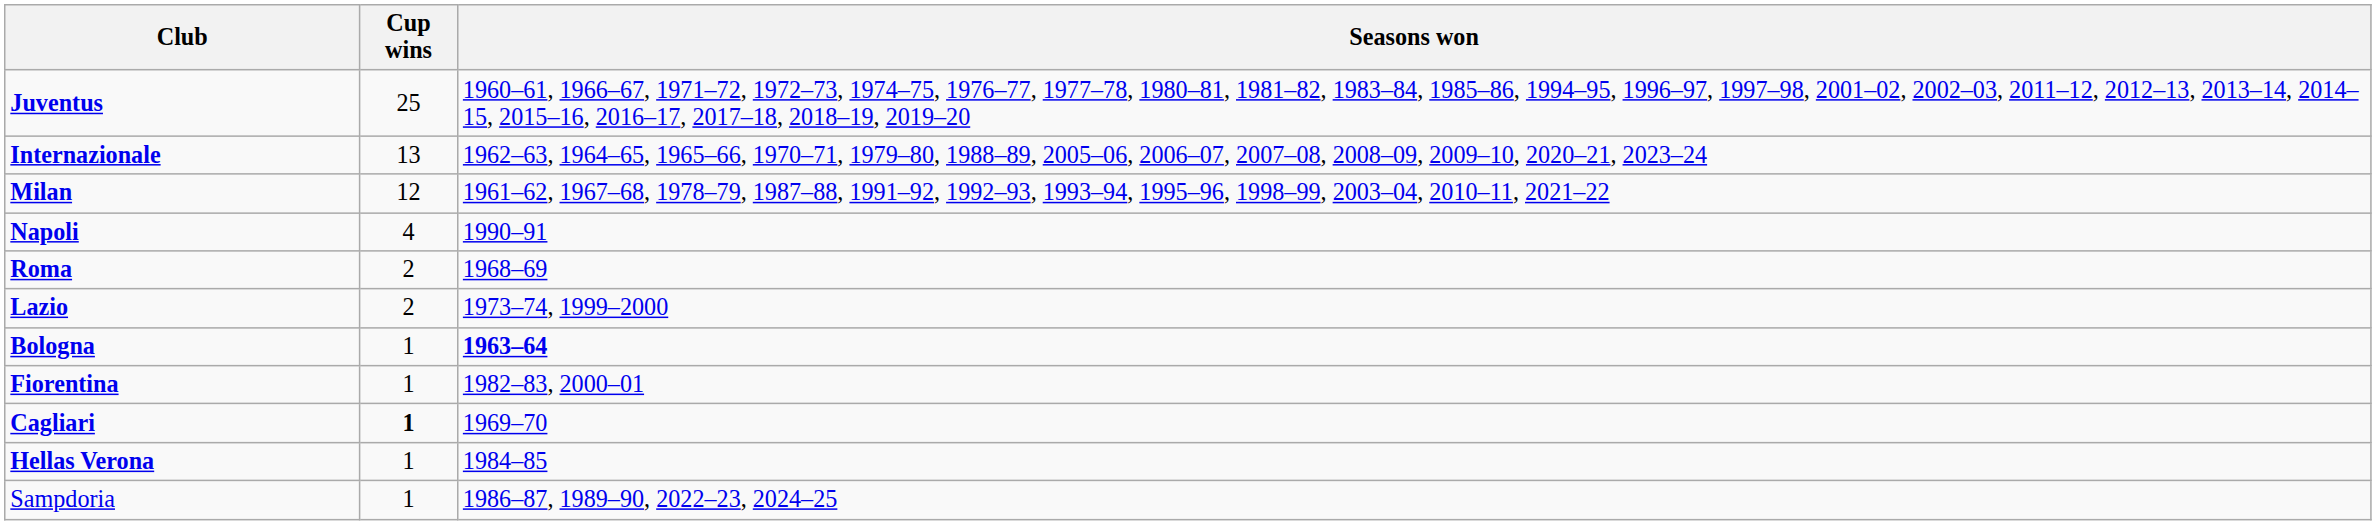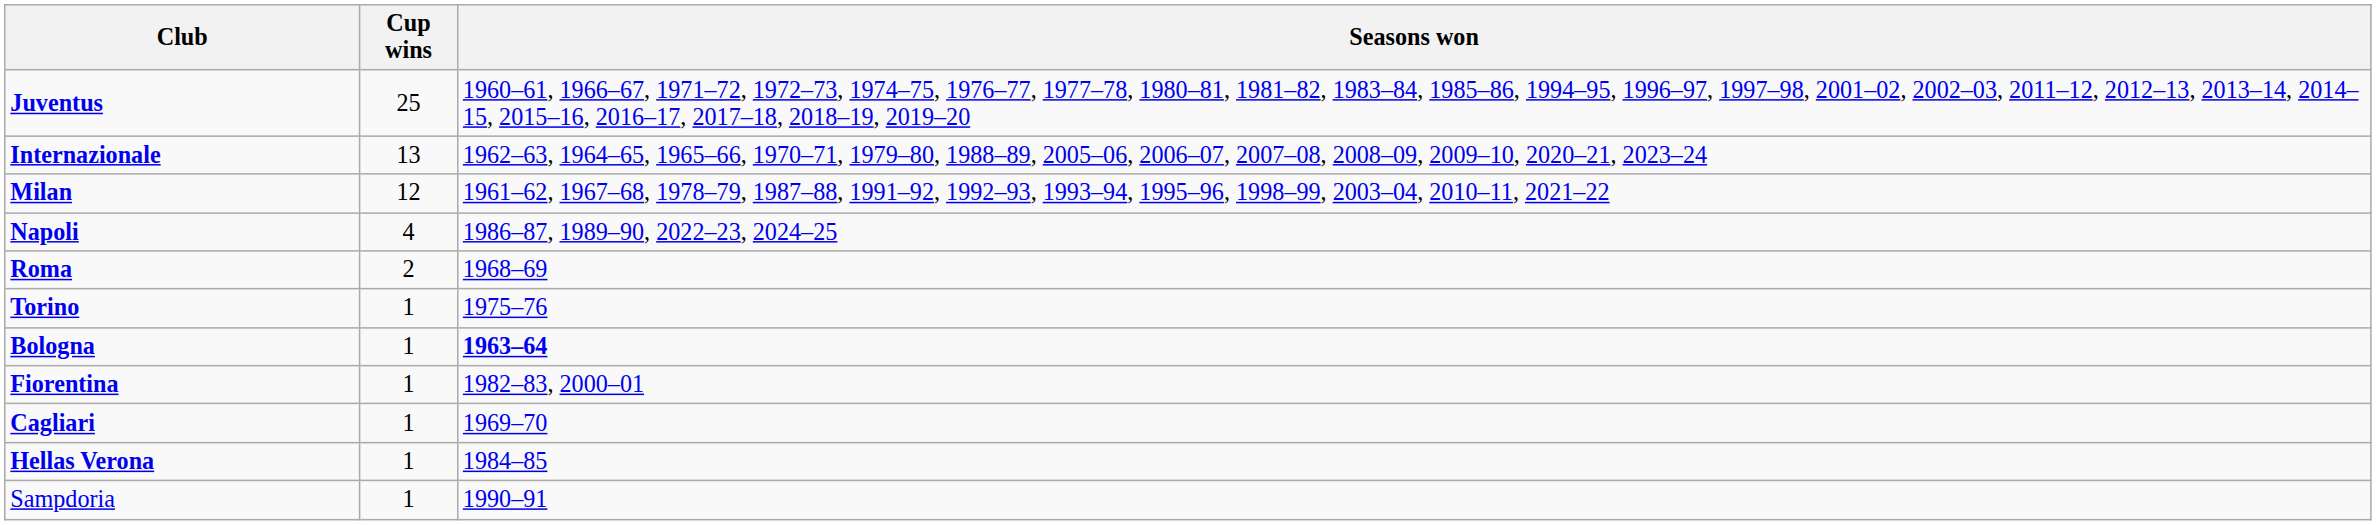Napoli | Seasons won: 1990–91 -> 1986–87, 1989–90, 2022–23, 2024–25
- row: Lazio | 2 | 1973–74, 1999–2000
+ row: Torino | 1 | 1975–76
Cagliari | Cup wins: bold -> normal
Sampdoria | Seasons won: 1986–87, 1989–90, 2022–23, 2024–25 -> 1990–91
